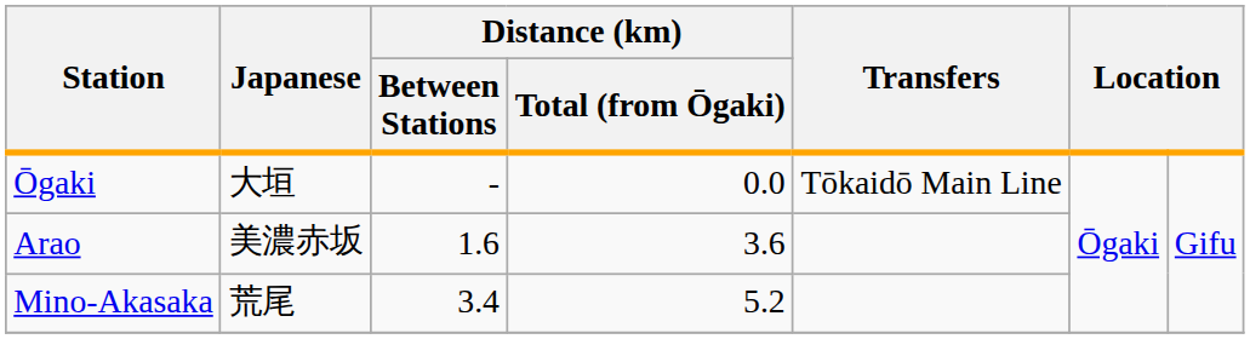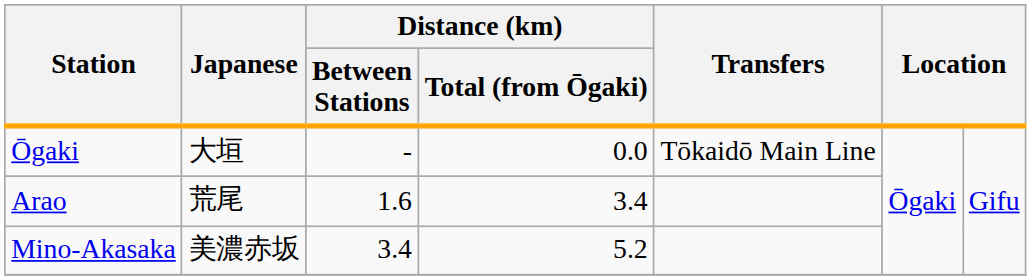Arao | Japanese: 美濃赤坂 -> 荒尾
Arao | Distance (km) / Total (from Ōgaki): 3.6 -> 3.4
Mino-Akasaka | Japanese: 荒尾 -> 美濃赤坂
